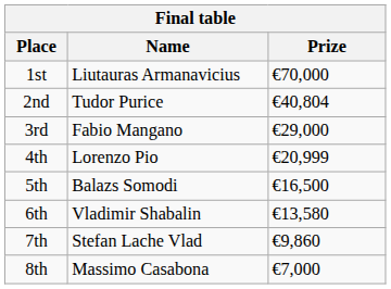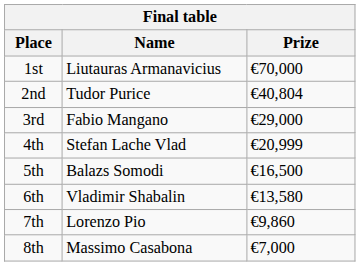4th | Name: Lorenzo Pio -> Stefan Lache Vlad
7th | Name: Stefan Lache Vlad -> Lorenzo Pio
